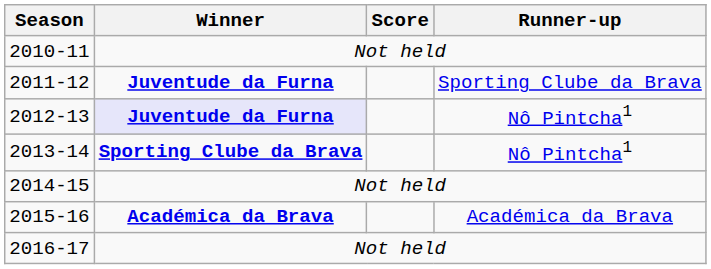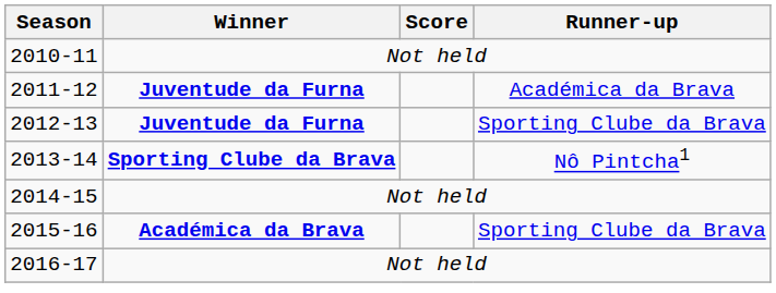2011-12 | Runner-up: Sporting Clube da Brava -> Académica da Brava
2012-13 | Winner: lavender background -> no background
2012-13 | Runner-up: Nô Pintcha1 -> Sporting Clube da Brava
2015-16 | Runner-up: Académica da Brava -> Sporting Clube da Brava
